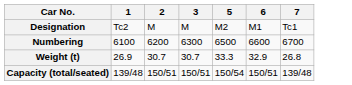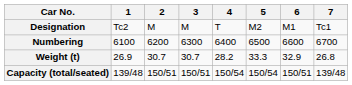+ column: 4 | T | 6400 | 28.2 | 150/54
